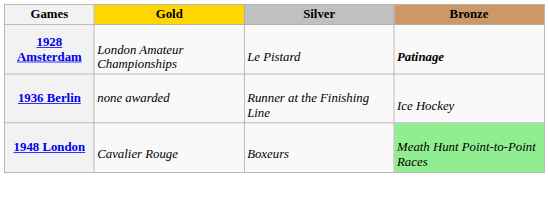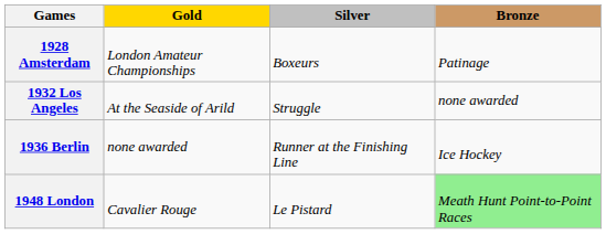1928 Amsterdam | Silver: Le Pistard -> Boxeurs
1928 Amsterdam | Bronze: bold -> normal
+ row: 1932 Los Angeles | At the Seaside of Arild | Struggle | none awarded
1948 London | Silver: Boxeurs -> Le Pistard
